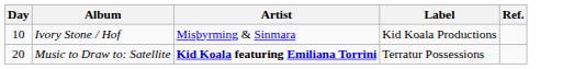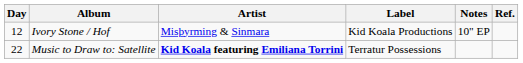+ column: Notes | 10" EP
Ivory Stone / Hof | Day: 10 -> 12
Music to Draw to: Satellite | Day: 20 -> 22
